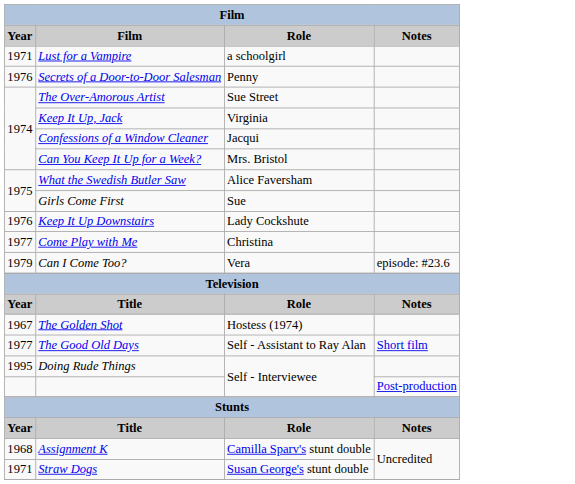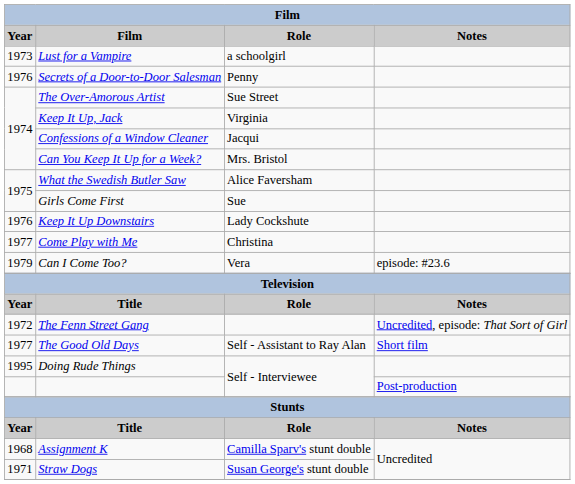Lust for a Vampire | Year: 1971 -> 1973
- row: 1967 | The Golden Shot | Hostess (1974)
+ row: 1972 | The Fenn Street Gang | Uncredited, episode: That Sort of Girl
